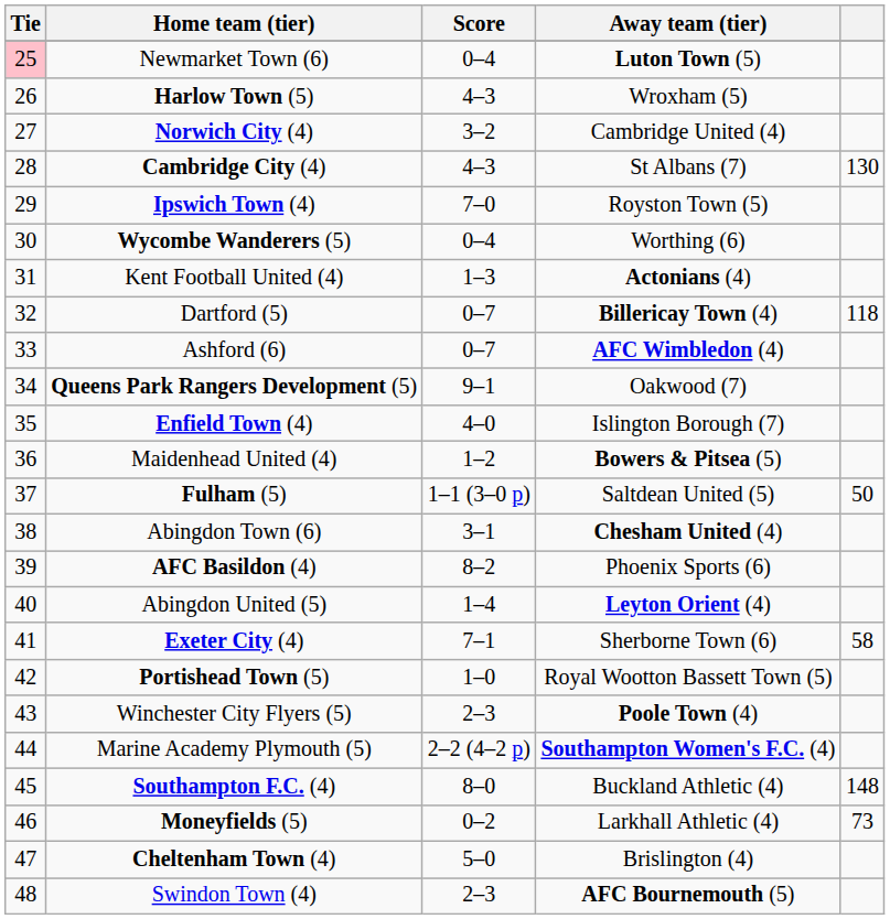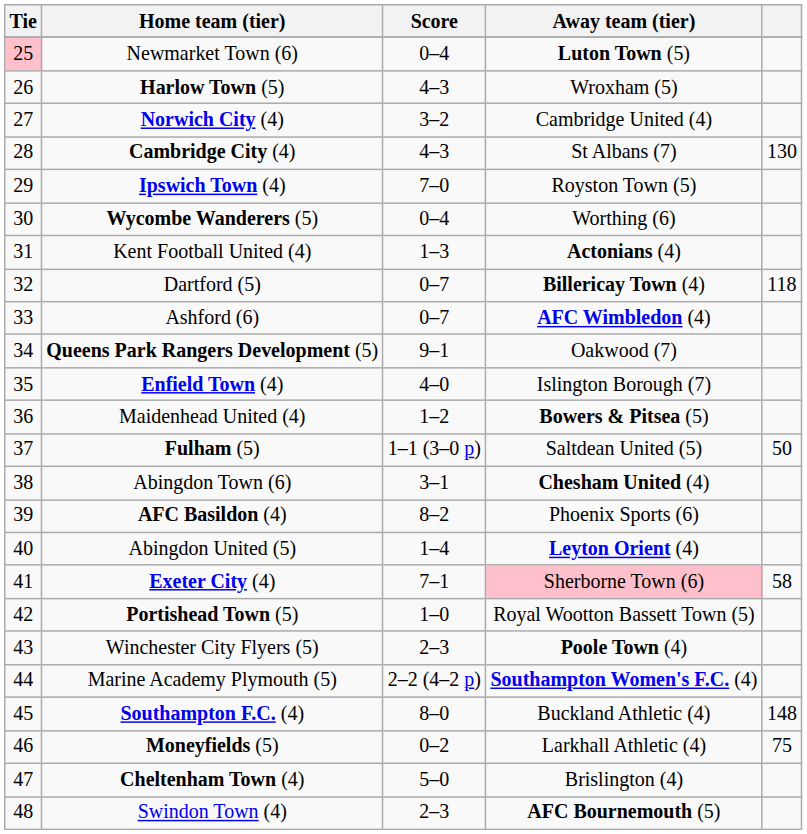Exeter City (4) | Away team (tier): no background -> pink background
Moneyfields (5) | column 5: 73 -> 75
